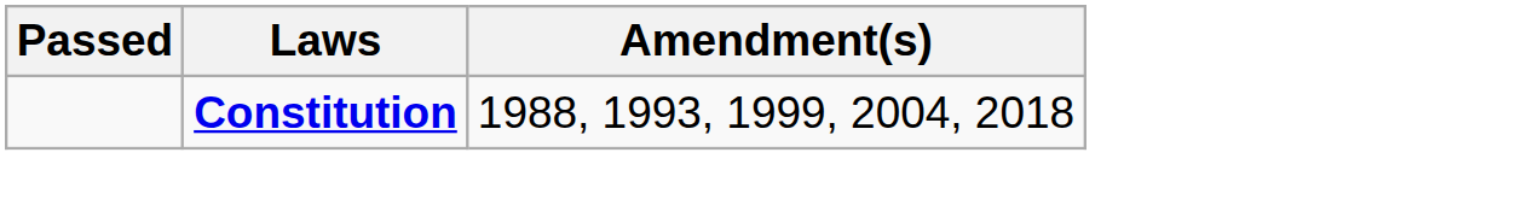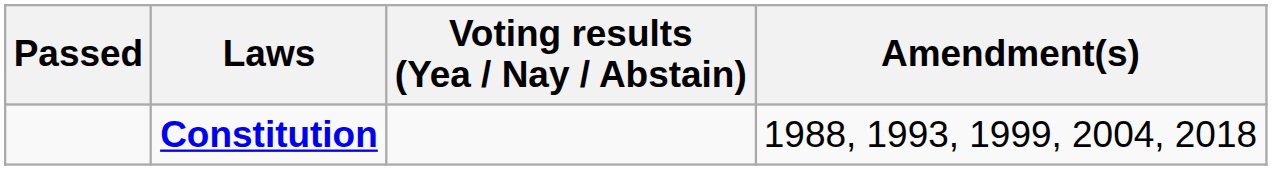+ column: Voting results (Yea / Nay / Abstain)
